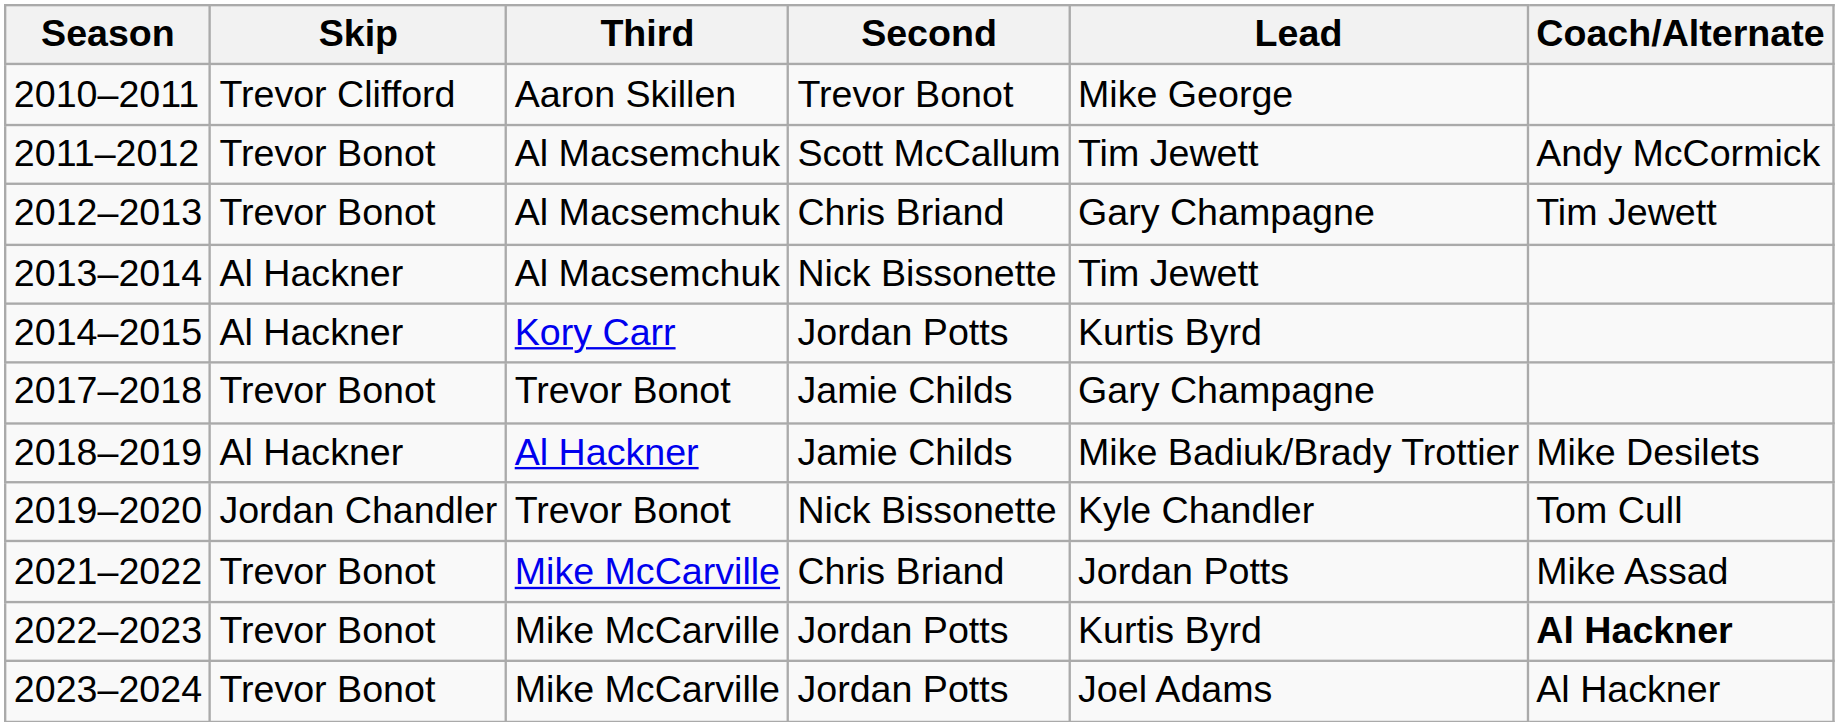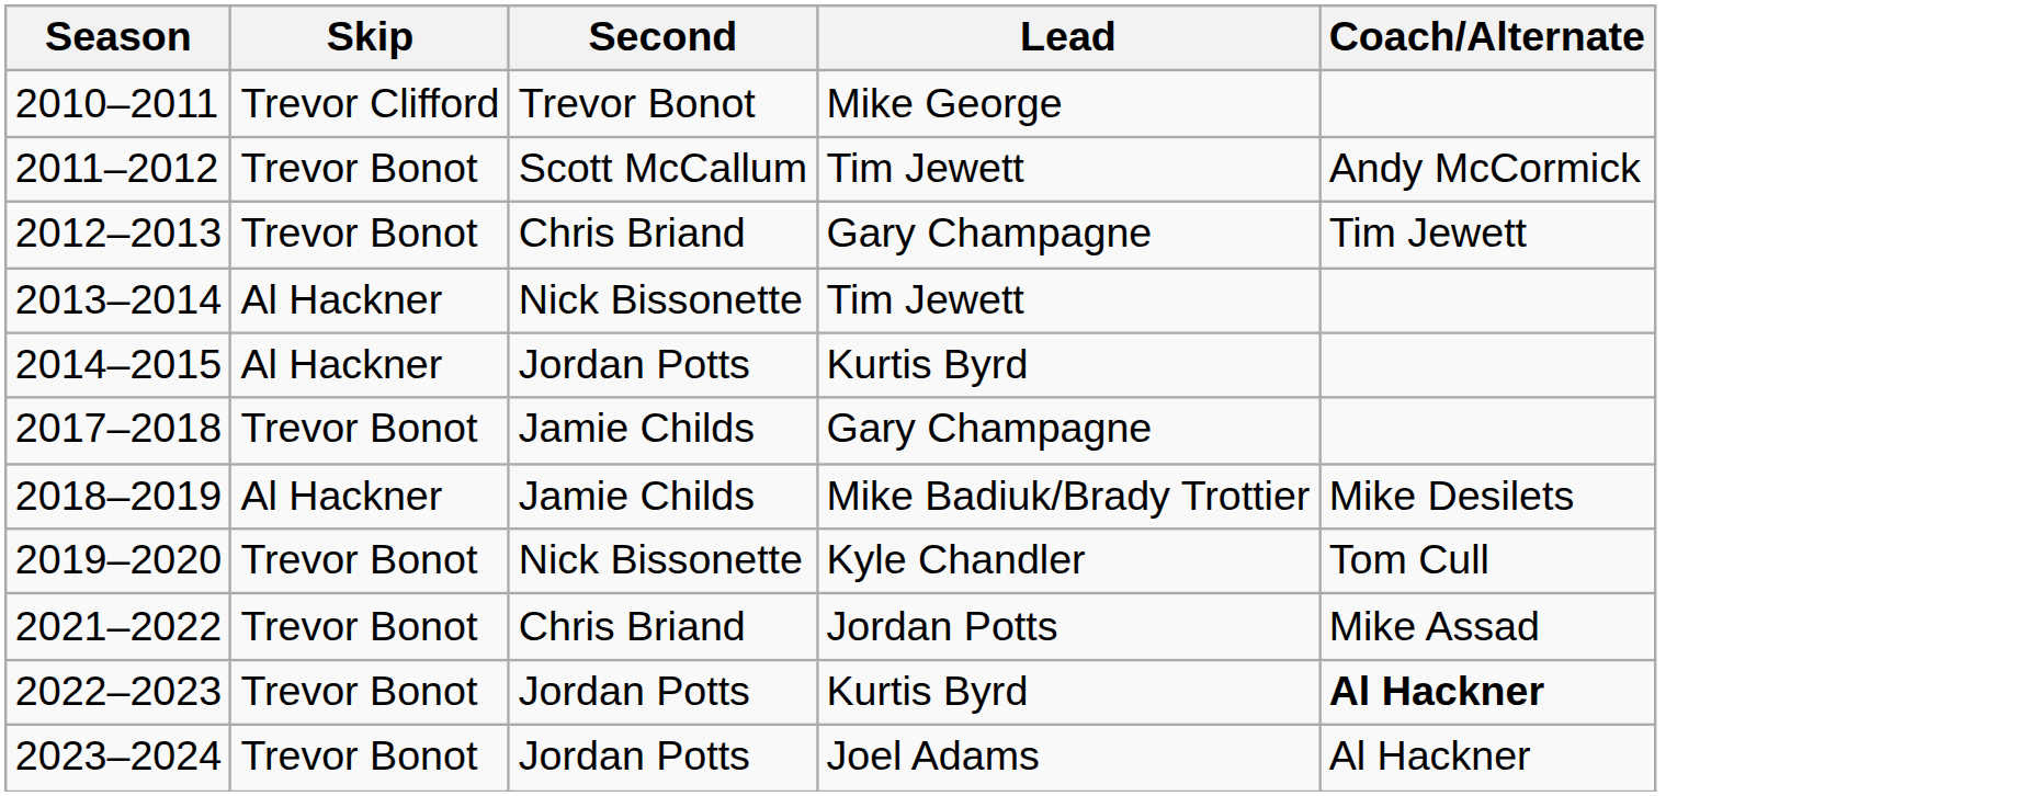- column: Third | Aaron Skillen | Al Macsemchuk | Al Macsemchuk | Al Macsemchuk | Kory Carr | Trevor Bonot | Al Hackner | Trevor Bonot | Mike McCarville | Mike McCarville | Mike McCarville
2019–2020 | Skip: Jordan Chandler -> Trevor Bonot
